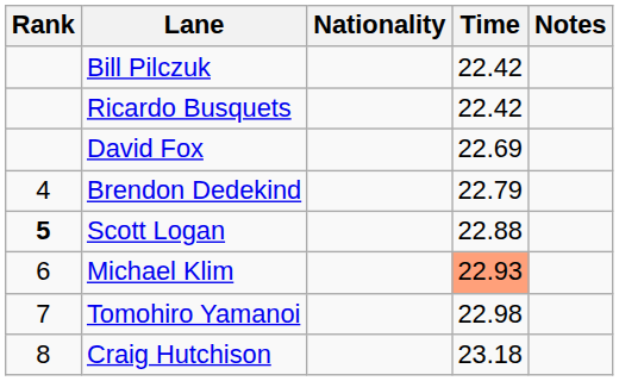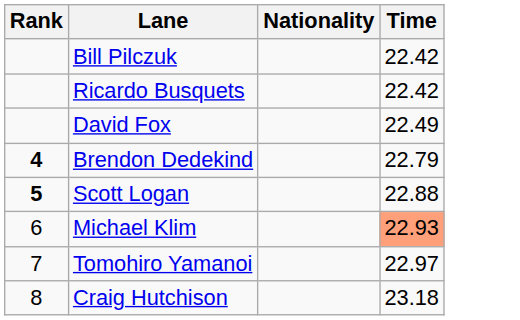- column: Notes
David Fox | Time: 22.69 -> 22.49
Brendon Dedekind | Rank: normal -> bold
Tomohiro Yamanoi | Time: 22.98 -> 22.97
